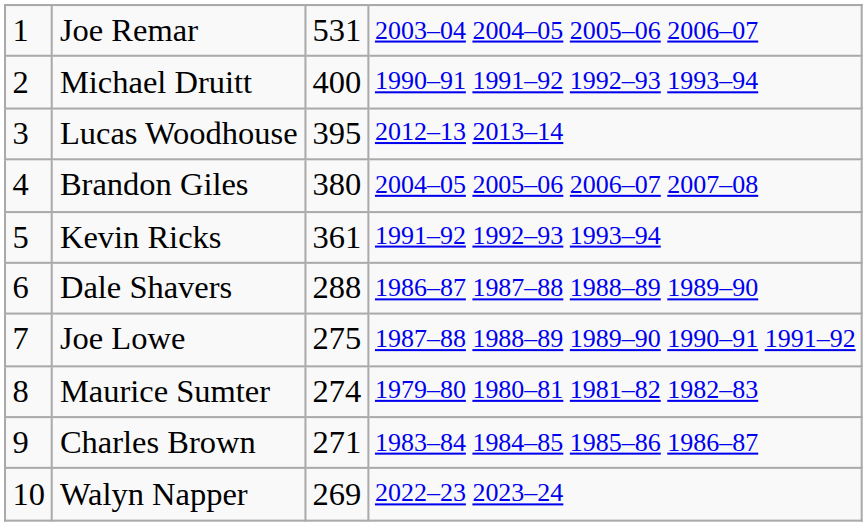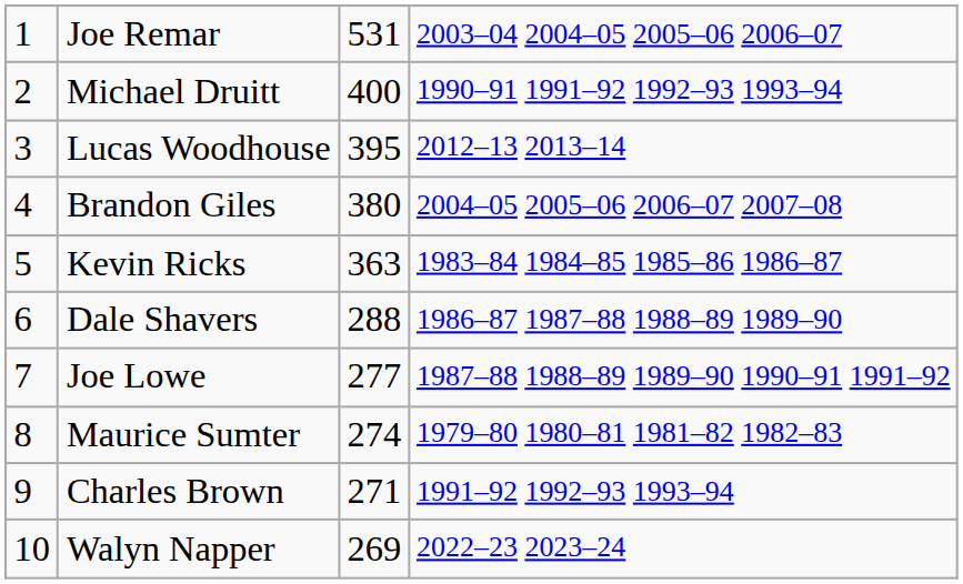Kevin Ricks | column 3: 361 -> 363
Kevin Ricks | column 4: 1991–92 1992–93 1993–94 -> 1983–84 1984–85 1985–86 1986–87
Joe Lowe | column 3: 275 -> 277
Charles Brown | column 4: 1983–84 1984–85 1985–86 1986–87 -> 1991–92 1992–93 1993–94
